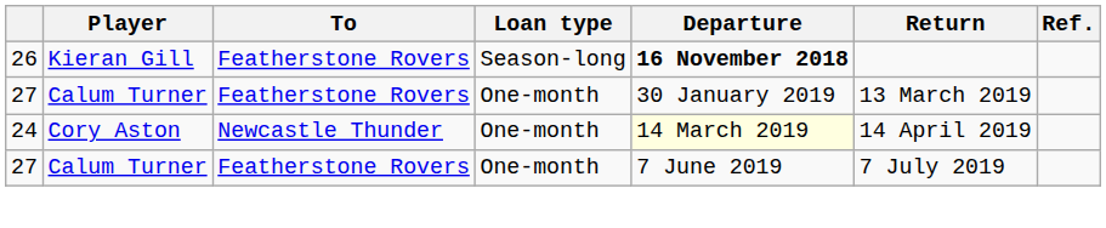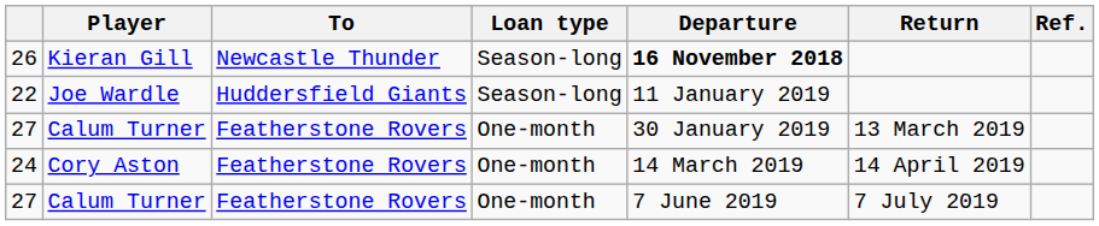26 | To: Featherstone Rovers -> Newcastle Thunder
+ row: 22 | Joe Wardle | Huddersfield Giants | Season-long | 11 January 2019
24 | To: Newcastle Thunder -> Featherstone Rovers
24 | Departure: lightyellow background -> no background
